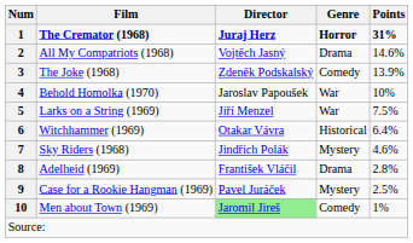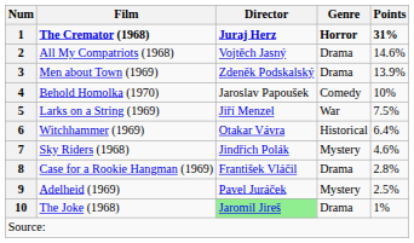3 | Film: The Joke (1968) -> Men about Town (1969)
3 | Genre: Comedy -> Drama
4 | Genre: War -> Comedy
8 | Film: Adelheid (1969) -> Case for a Rookie Hangman (1969)
9 | Film: Case for a Rookie Hangman (1969) -> Adelheid (1969)
10 | Film: Men about Town (1969) -> The Joke (1968)
10 | Genre: Comedy -> Drama
